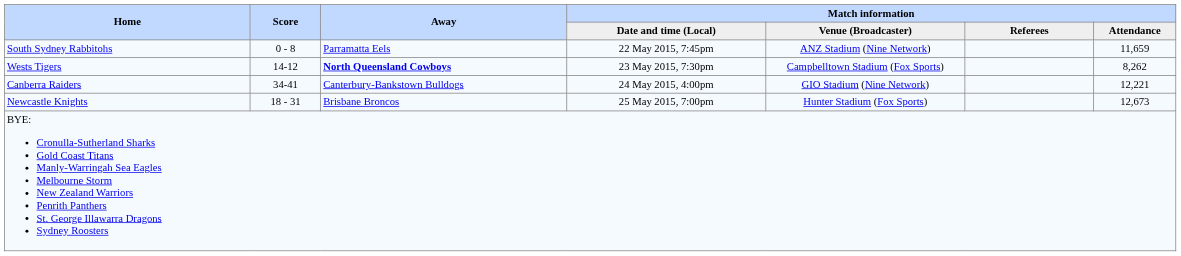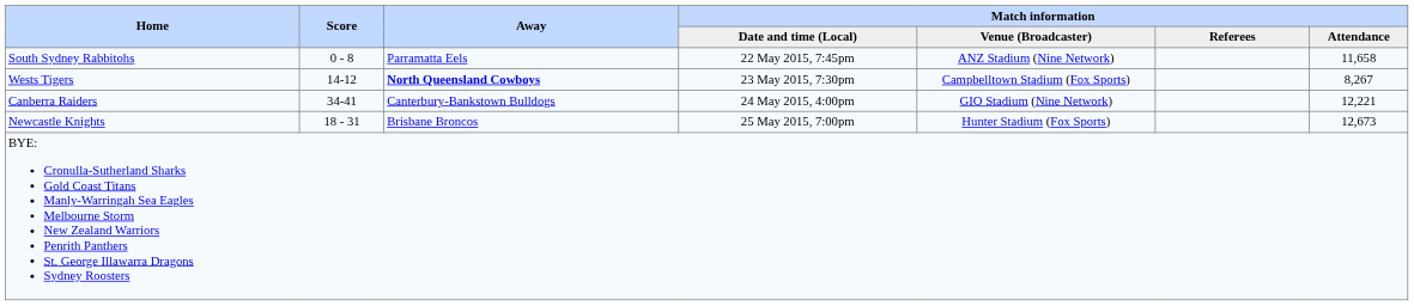South Sydney Rabbitohs | Match information / Attendance: 11,659 -> 11,658
Wests Tigers | Match information / Attendance: 8,262 -> 8,267
